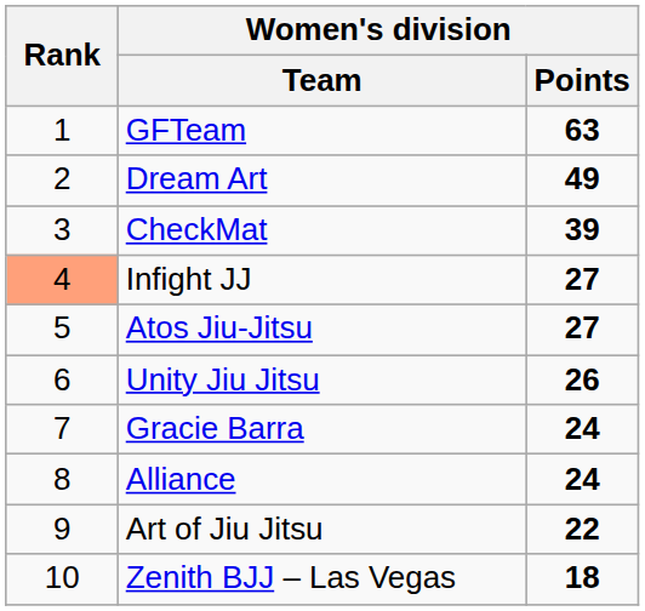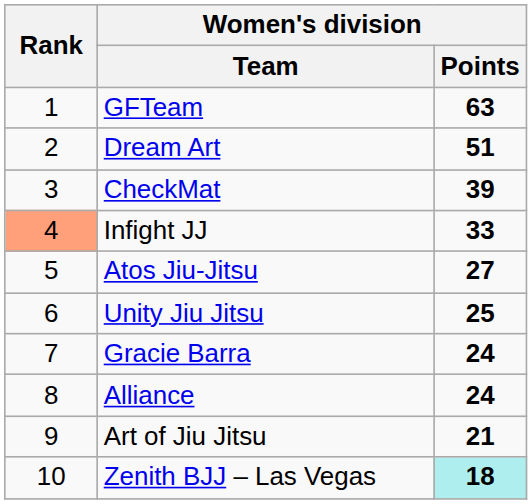Dream Art | Women's division / Points: 49 -> 51
Infight JJ | Women's division / Points: 27 -> 33
Unity Jiu Jitsu | Women's division / Points: 26 -> 25
Art of Jiu Jitsu | Women's division / Points: 22 -> 21
Zenith BJJ – Las Vegas | Women's division / Points: no background -> paleturquoise background
